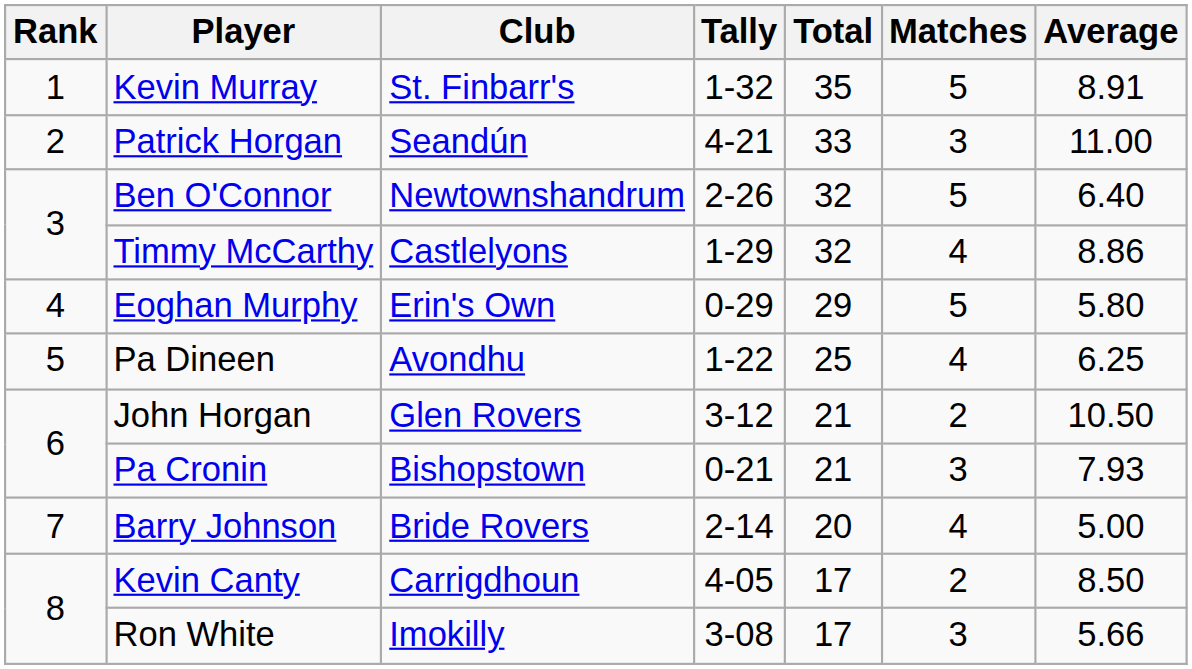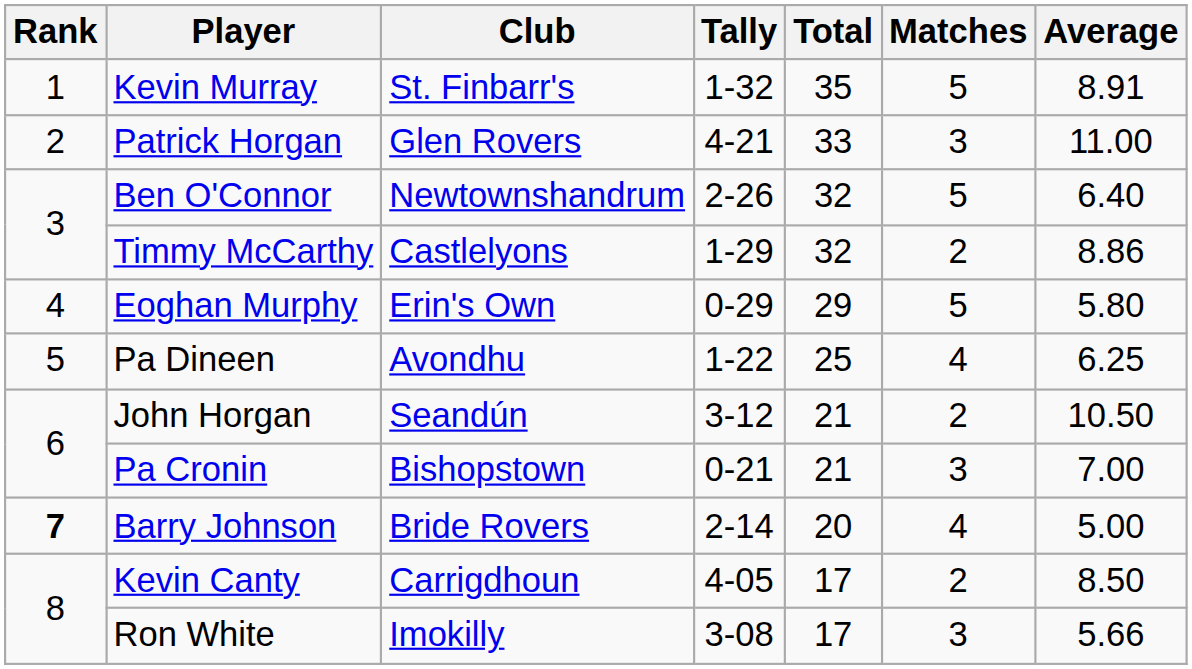Patrick Horgan | Club: Seandún -> Glen Rovers
Timmy McCarthy | Matches: 4 -> 2
John Horgan | Club: Glen Rovers -> Seandún
Pa Cronin | Average: 7.93 -> 7.00
Barry Johnson | Rank: normal -> bold
